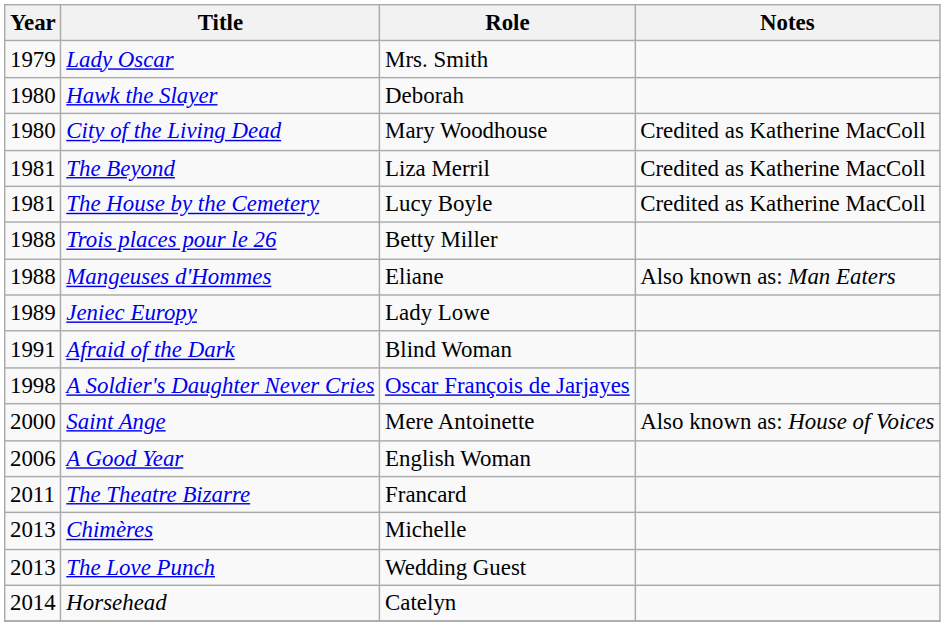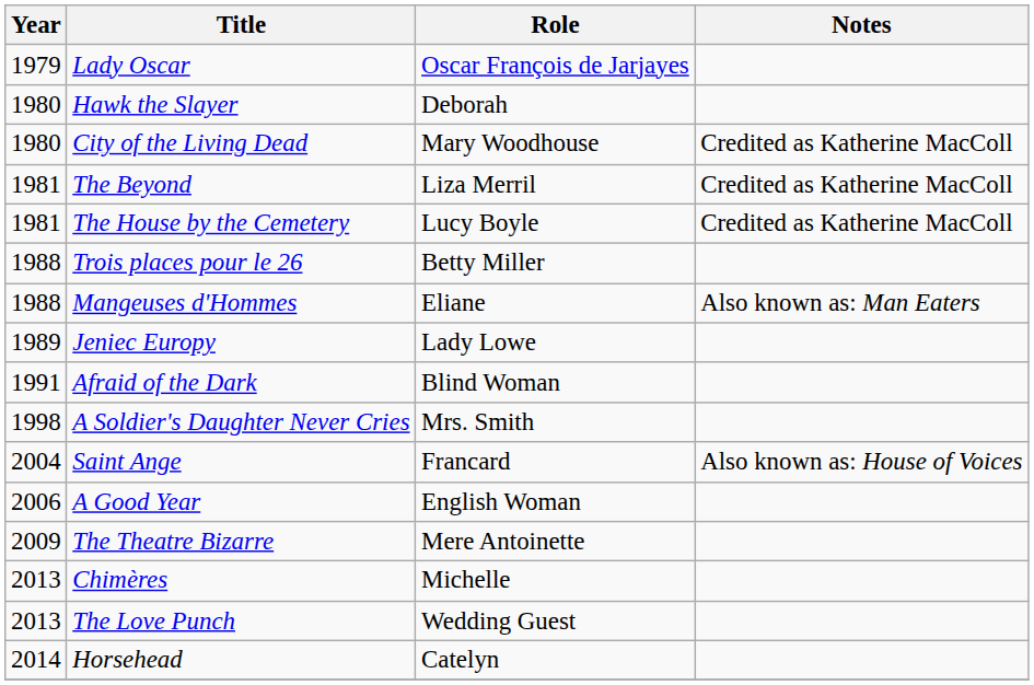Lady Oscar | Role: Mrs. Smith -> Oscar François de Jarjayes
A Soldier's Daughter Never Cries | Role: Oscar François de Jarjayes -> Mrs. Smith
Saint Ange | Year: 2000 -> 2004
Saint Ange | Role: Mere Antoinette -> Francard
The Theatre Bizarre | Year: 2011 -> 2009
The Theatre Bizarre | Role: Francard -> Mere Antoinette
